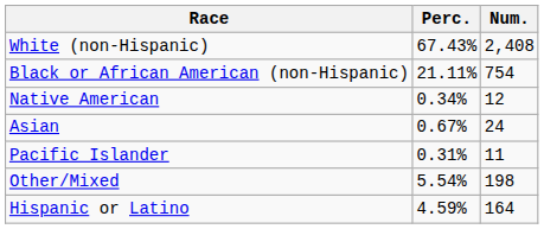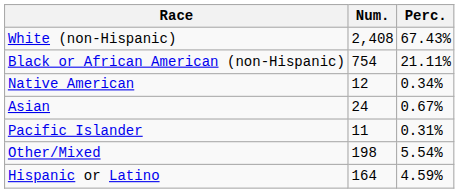columns swapped: Num. <-> Perc.
